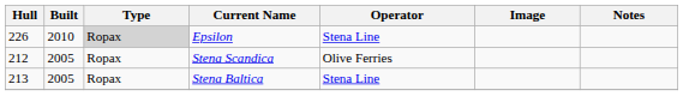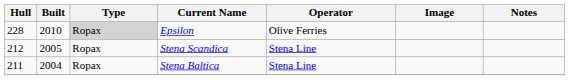Epsilon | Hull: 226 -> 228
Epsilon | Operator: Stena Line -> Olive Ferries
Stena Scandica | Operator: Olive Ferries -> Stena Line
Stena Baltica | Hull: 213 -> 211
Stena Baltica | Built: 2005 -> 2004
